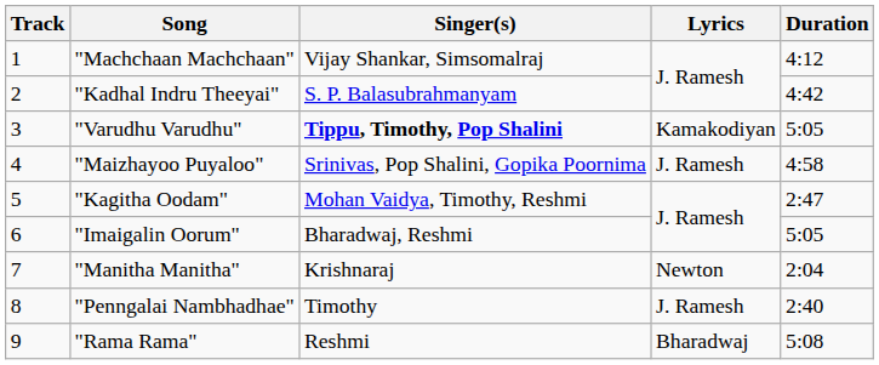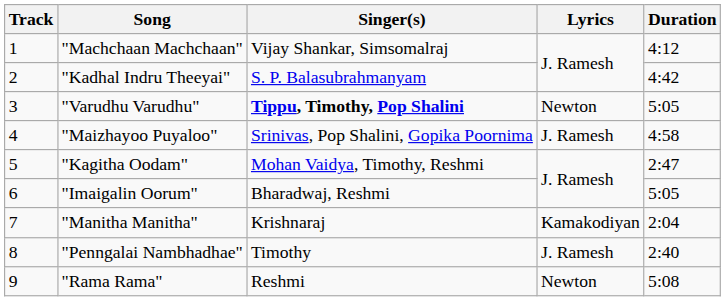"Varudhu Varudhu" | Lyrics: Kamakodiyan -> Newton
"Manitha Manitha" | Lyrics: Newton -> Kamakodiyan
"Rama Rama" | Lyrics: Bharadwaj -> Newton
